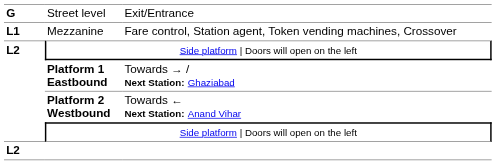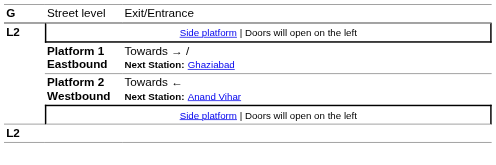- row: L1 | Mezzanine | Fare control, Station agent, Token vending machines, Crossover
